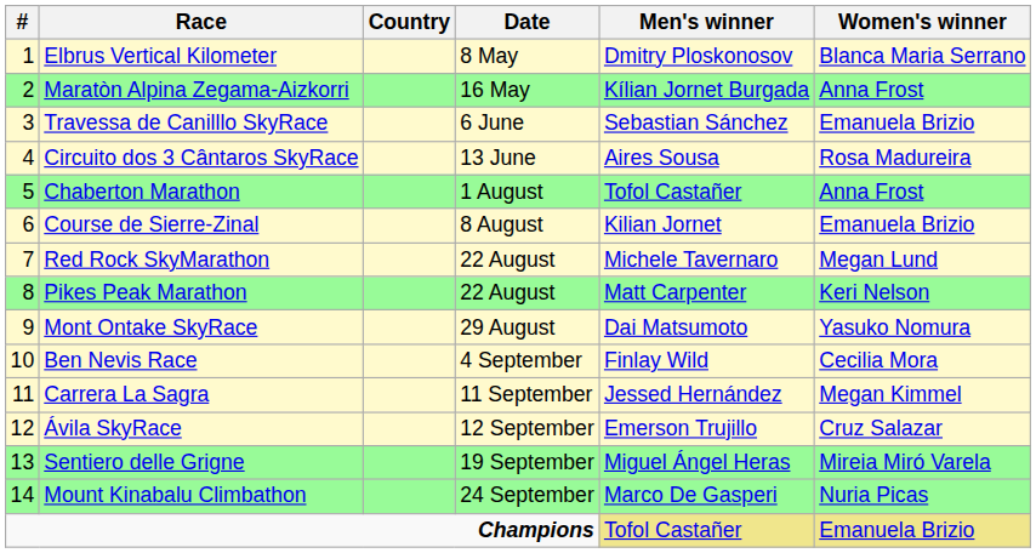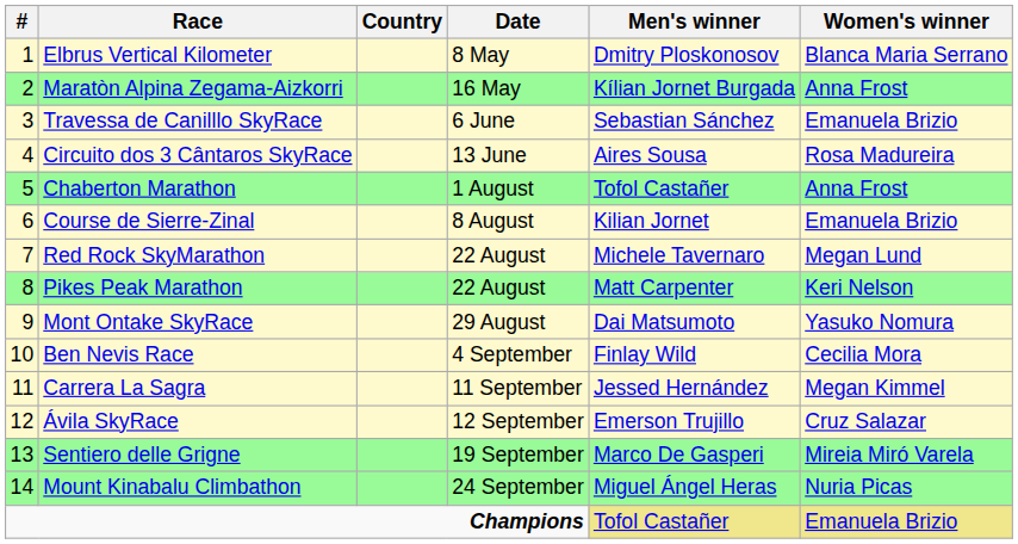Sentiero delle Grigne | Men's winner: Miguel Ángel Heras -> Marco De Gasperi
Mount Kinabalu Climbathon | Men's winner: Marco De Gasperi -> Miguel Ángel Heras
